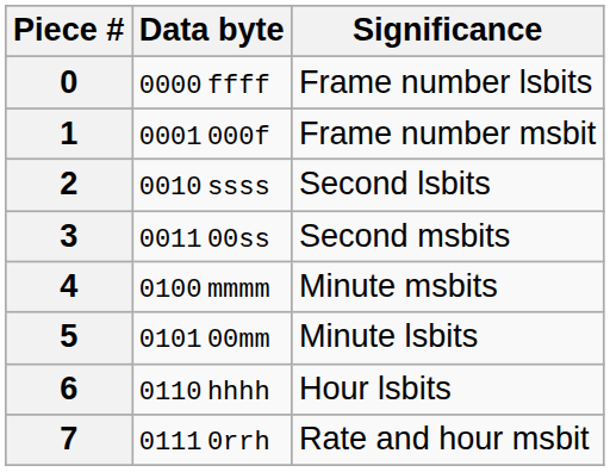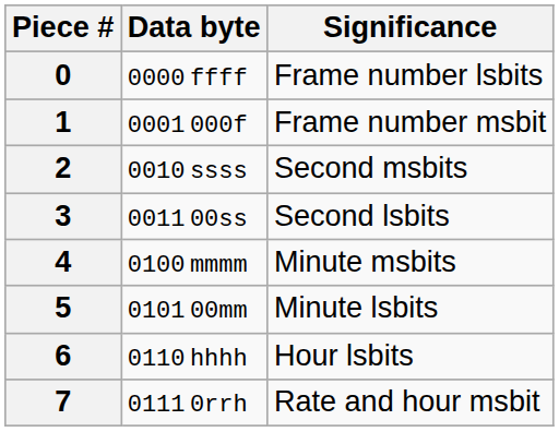2 | Significance: Second lsbits -> Second msbits
3 | Significance: Second msbits -> Second lsbits
